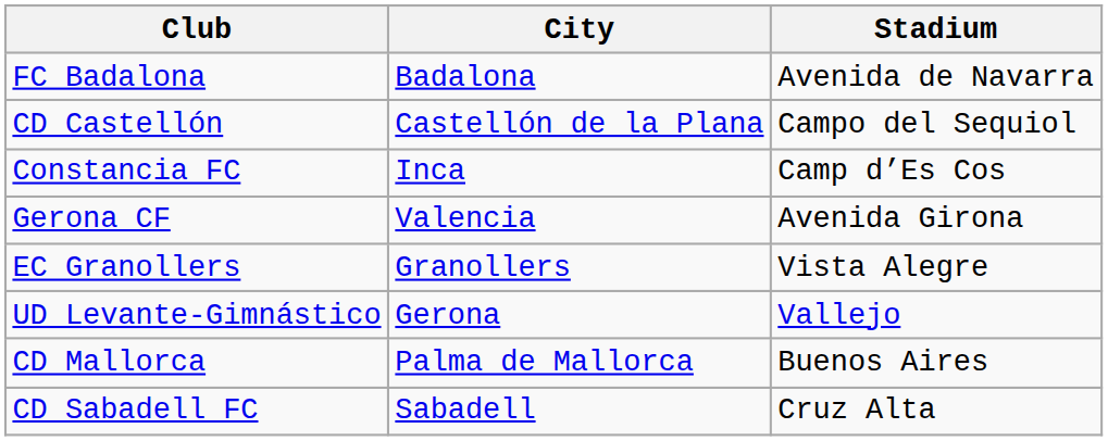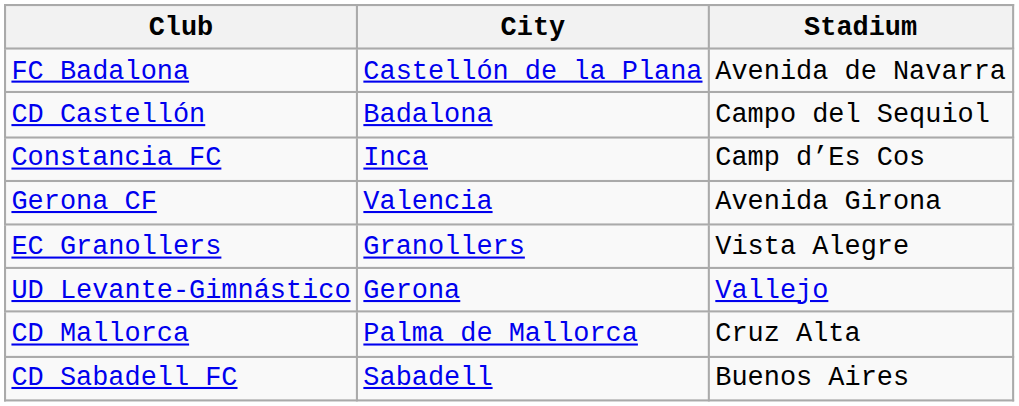FC Badalona | City: Badalona -> Castellón de la Plana
CD Castellón | City: Castellón de la Plana -> Badalona
CD Mallorca | Stadium: Buenos Aires -> Cruz Alta
CD Sabadell FC | Stadium: Cruz Alta -> Buenos Aires
